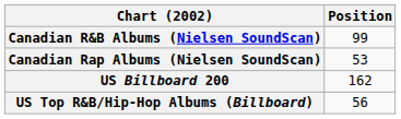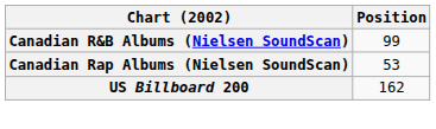- row: US Top R&B/Hip-Hop Albums (Billboard) | 56
